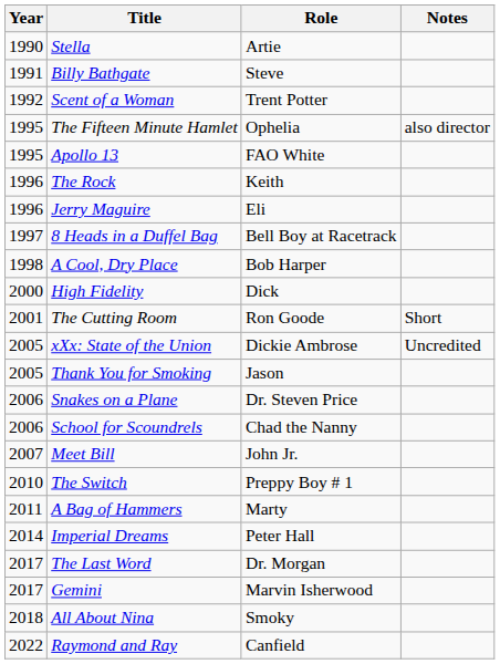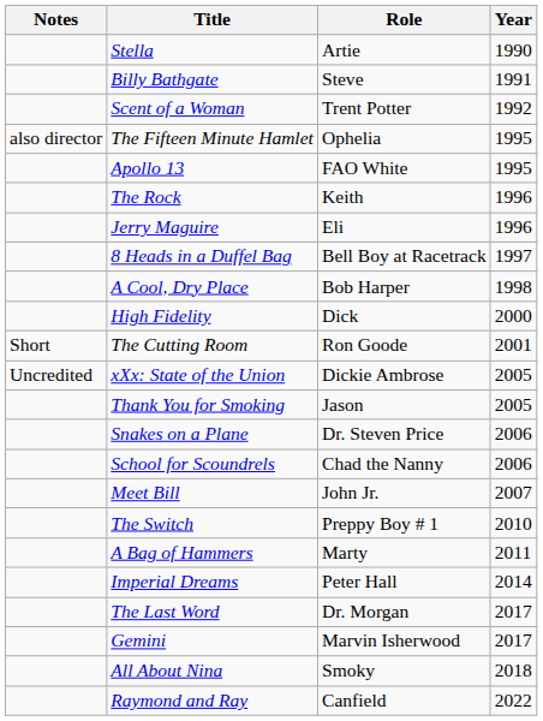columns swapped: Year <-> Notes
